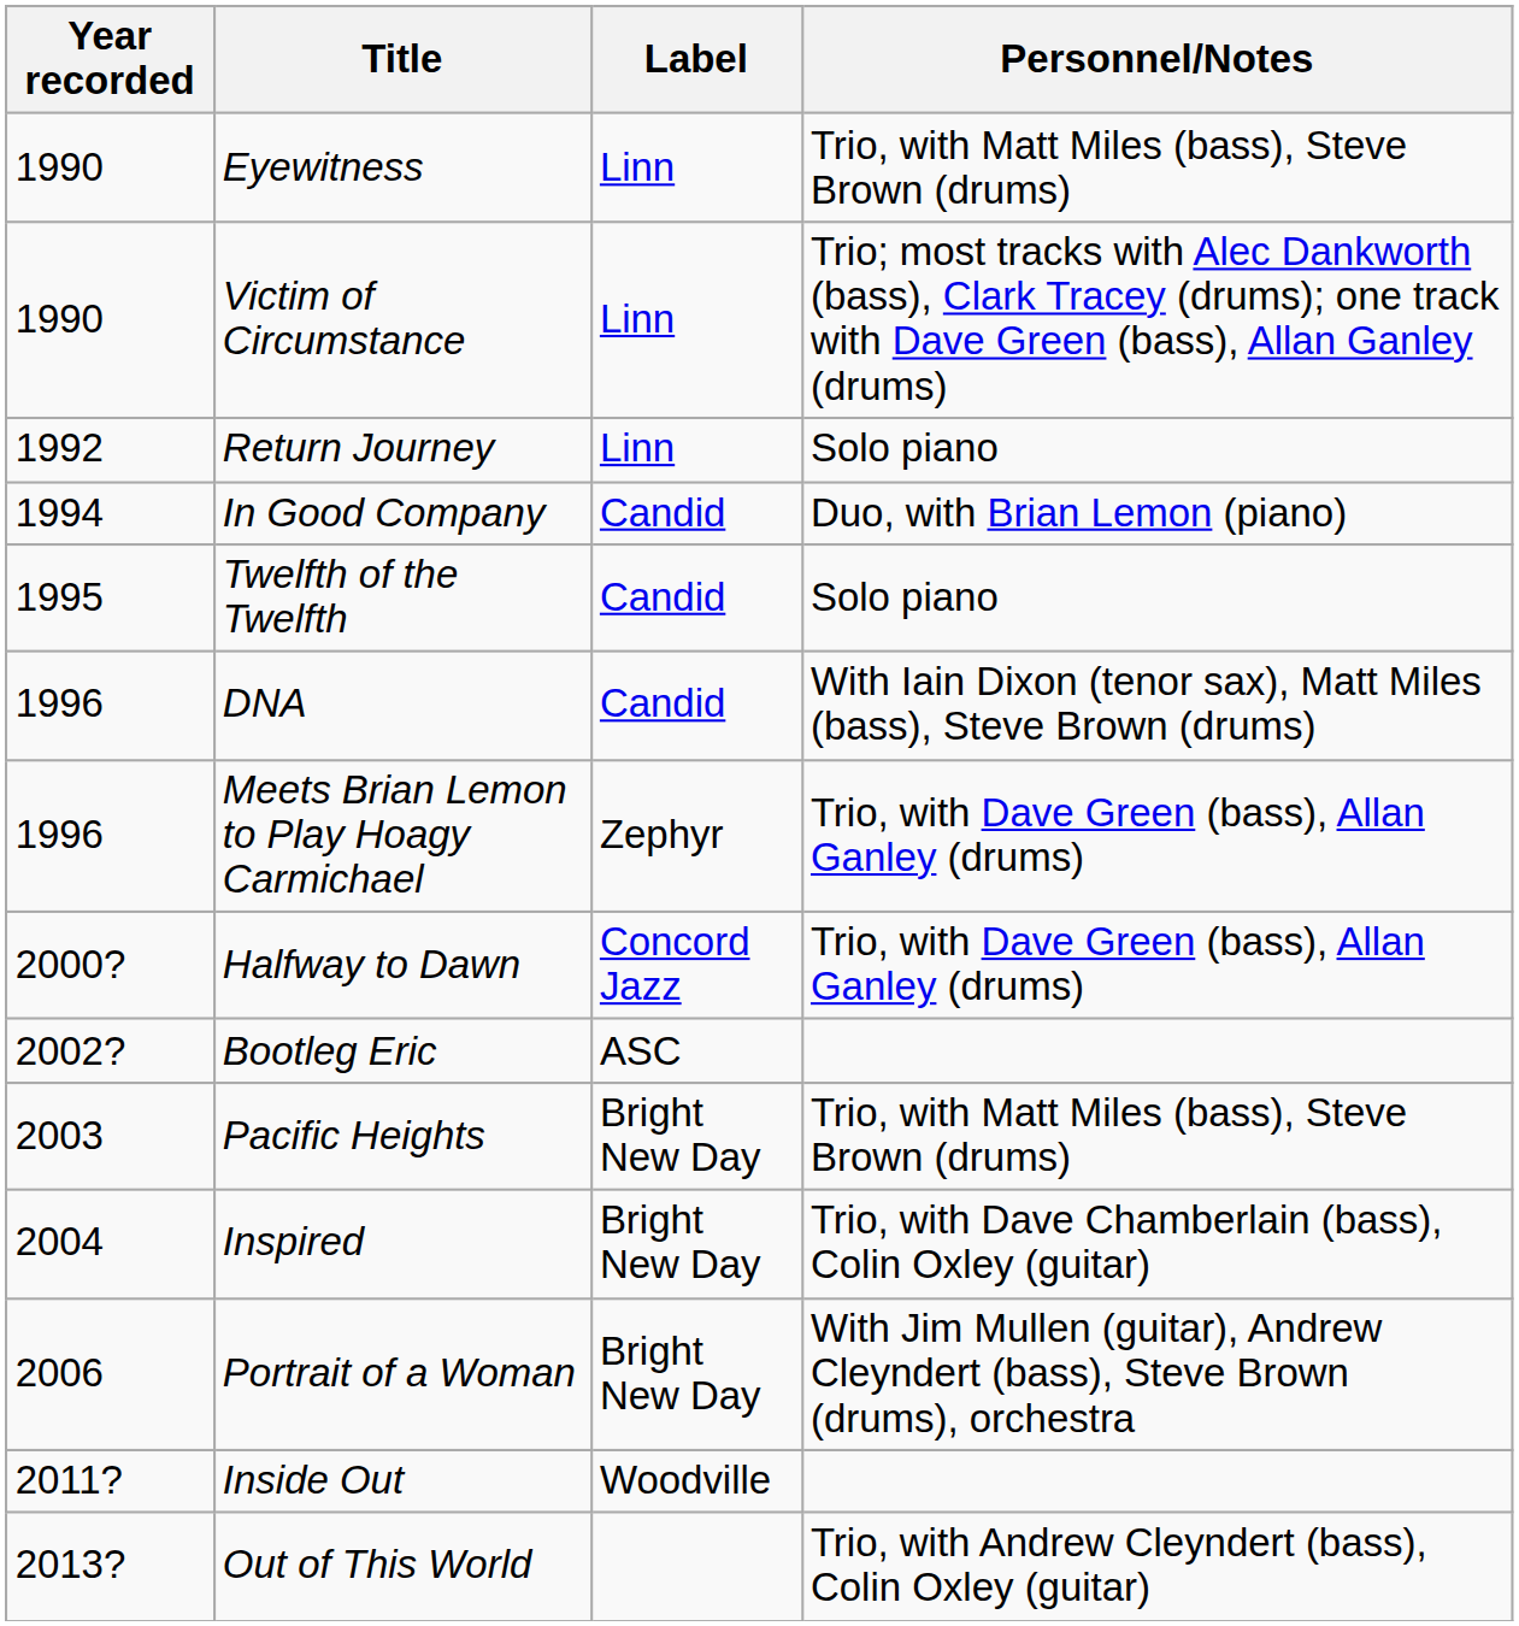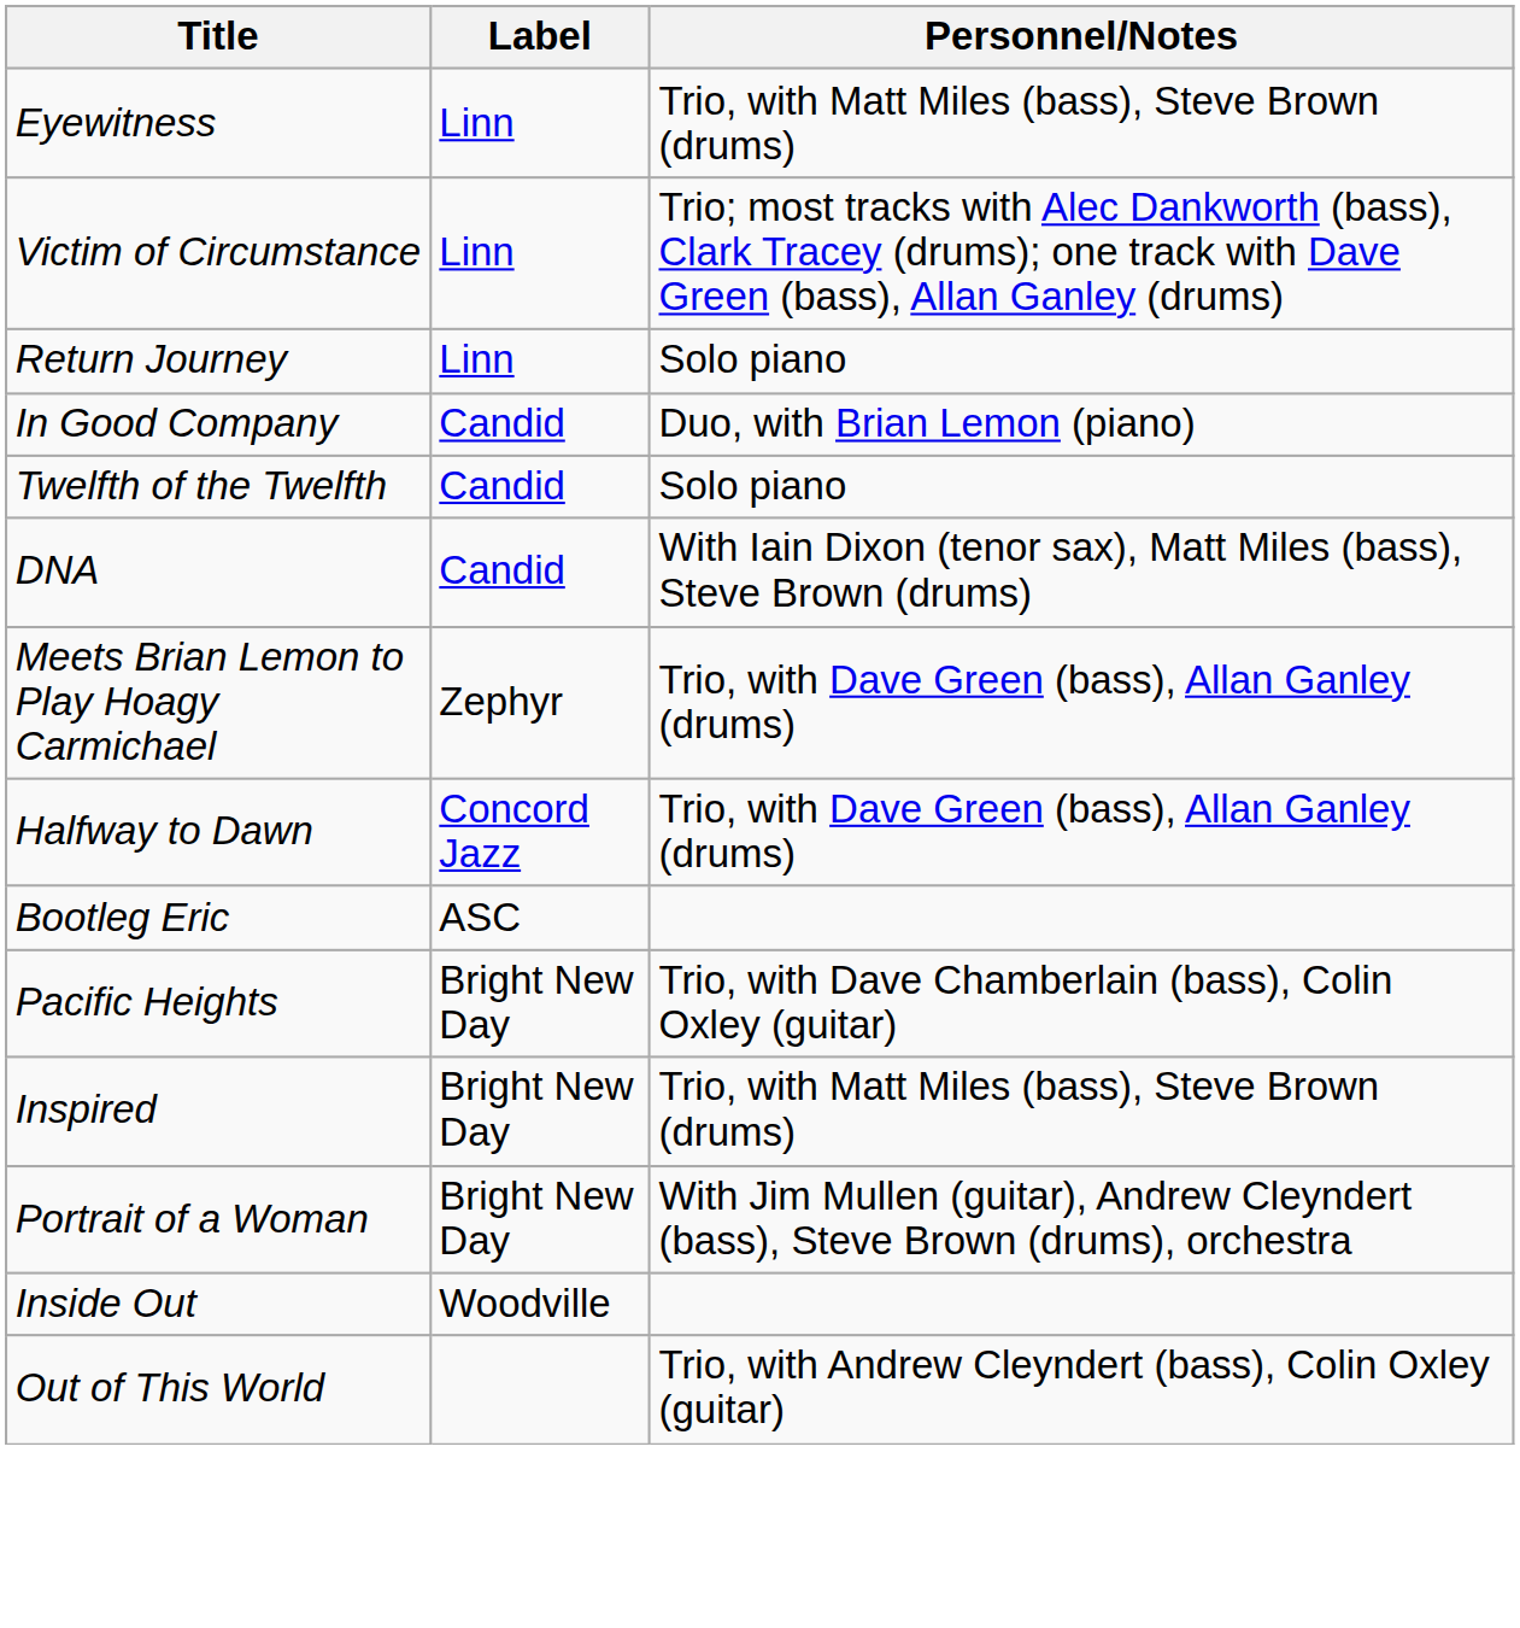- column: Year recorded | 1990 | 1990 | 1992 | 1994 | 1995 | 1996 | 1996 | 2000? | 2002? | 2003 | 2004 | 2006 | 2011? | 2013?
Pacific Heights | Personnel/Notes: Trio, with Matt Miles (bass), Steve Brown (drums) -> Trio, with Dave Chamberlain (bass), Colin Oxley (guitar)
Inspired | Personnel/Notes: Trio, with Dave Chamberlain (bass), Colin Oxley (guitar) -> Trio, with Matt Miles (bass), Steve Brown (drums)
